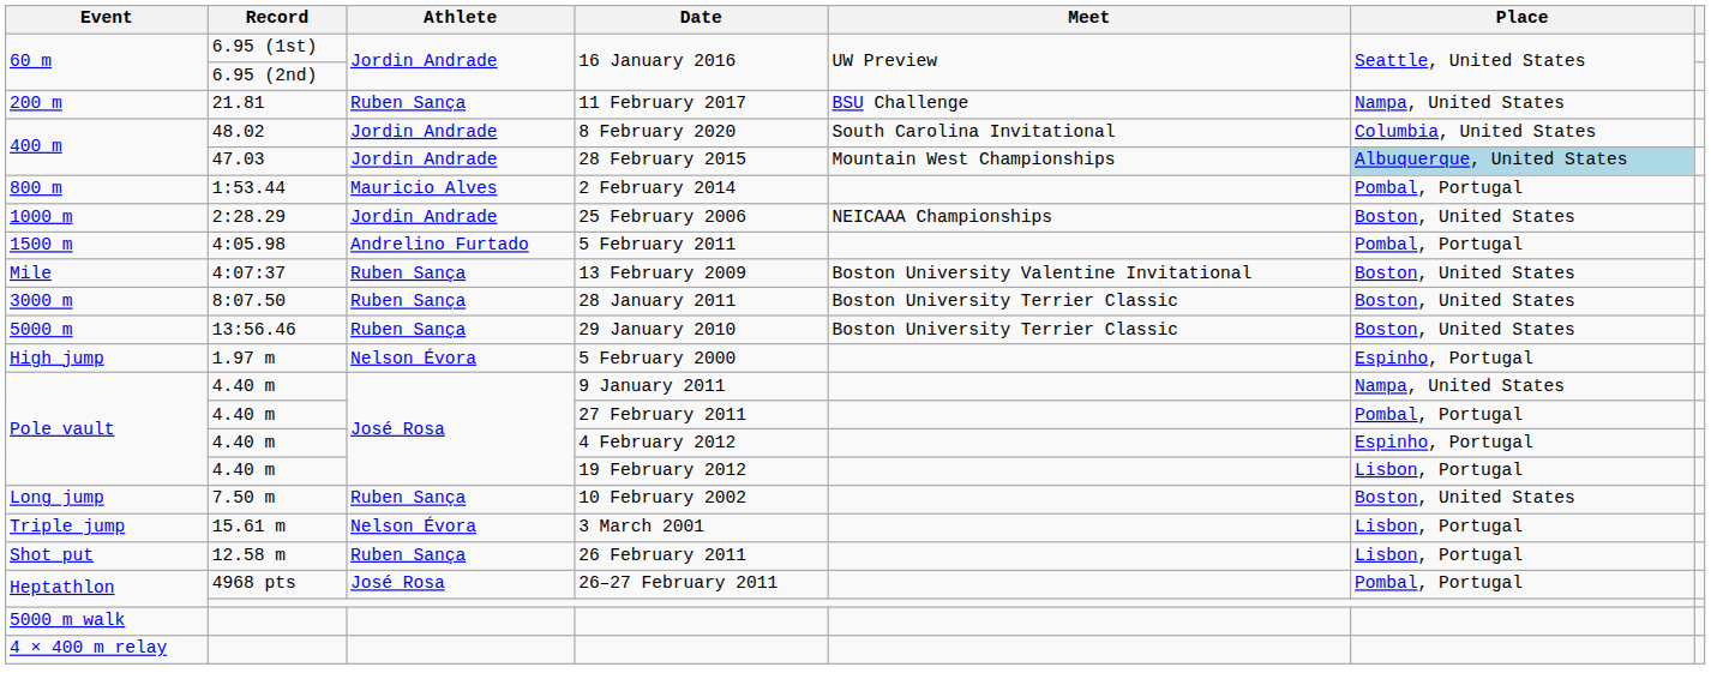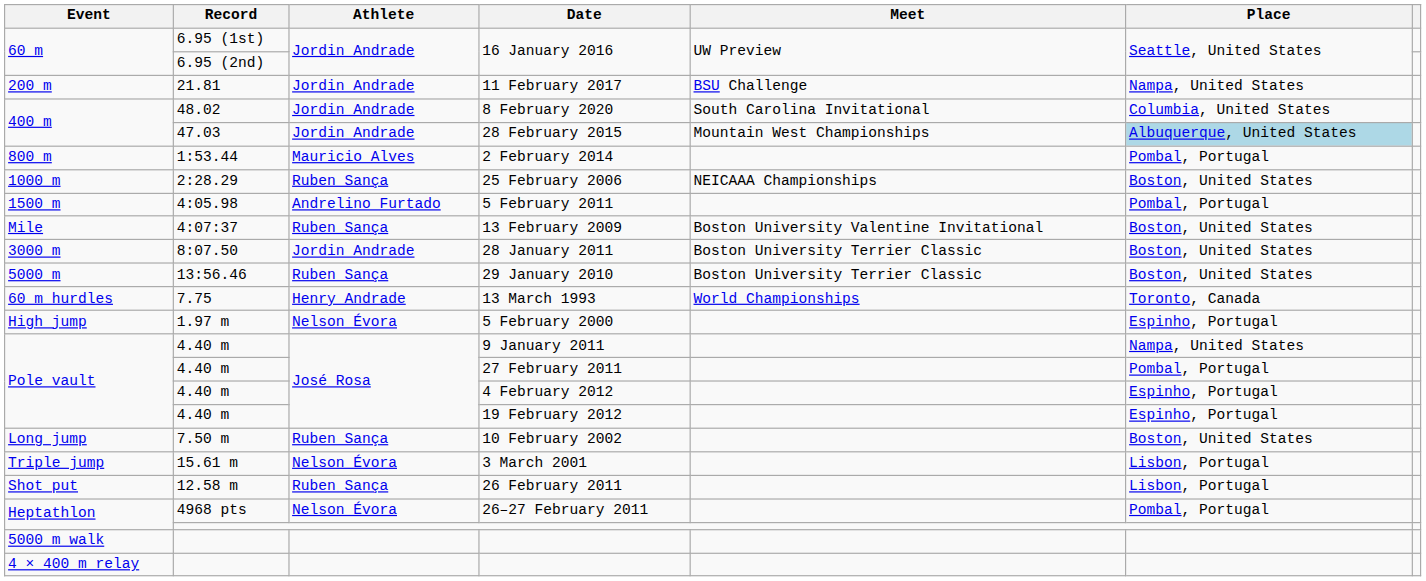11 February 2017 | Athlete: Ruben Sança -> Jordin Andrade
25 February 2006 | Athlete: Jordin Andrade -> Ruben Sança
28 January 2011 | Athlete: Ruben Sança -> Jordin Andrade
+ row: 60 m hurdles | 7.75 | Henry Andrade | 13 March 1993 | World Championships | Toronto, Canada
19 February 2012 | Place: Lisbon, Portugal -> Espinho, Portugal
26–27 February 2011 | Athlete: José Rosa -> Nelson Évora
